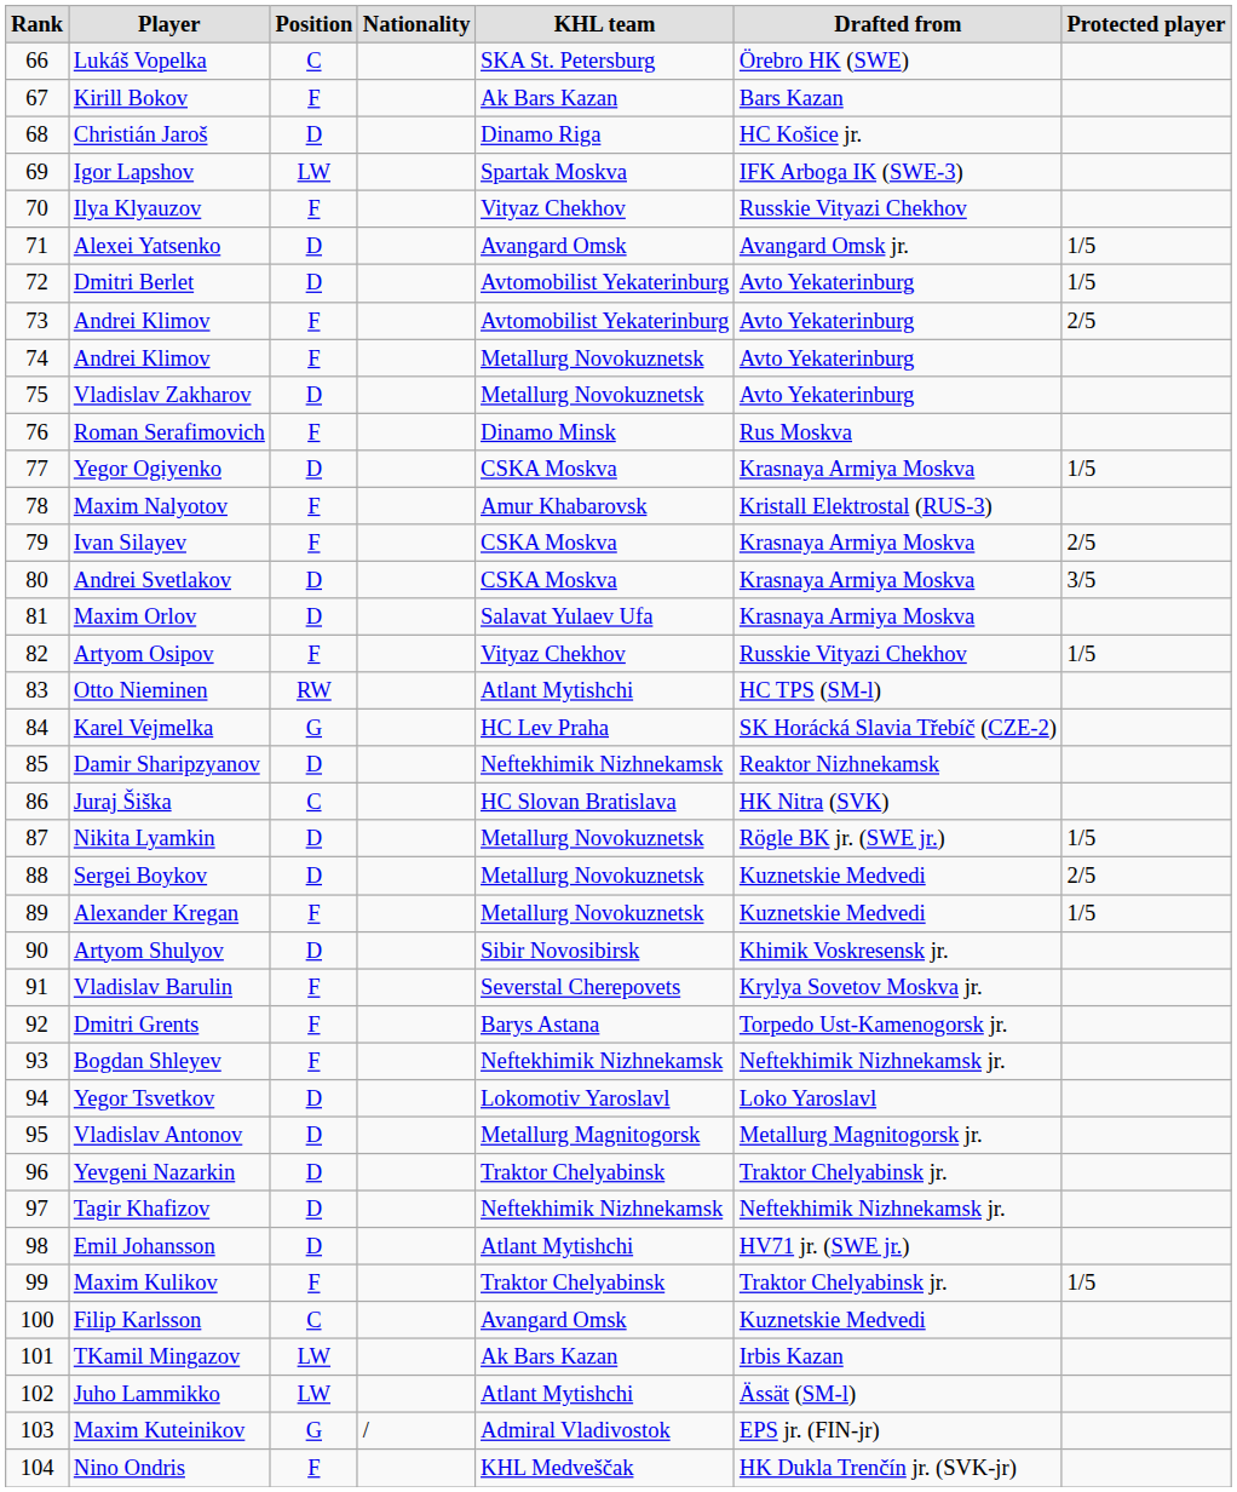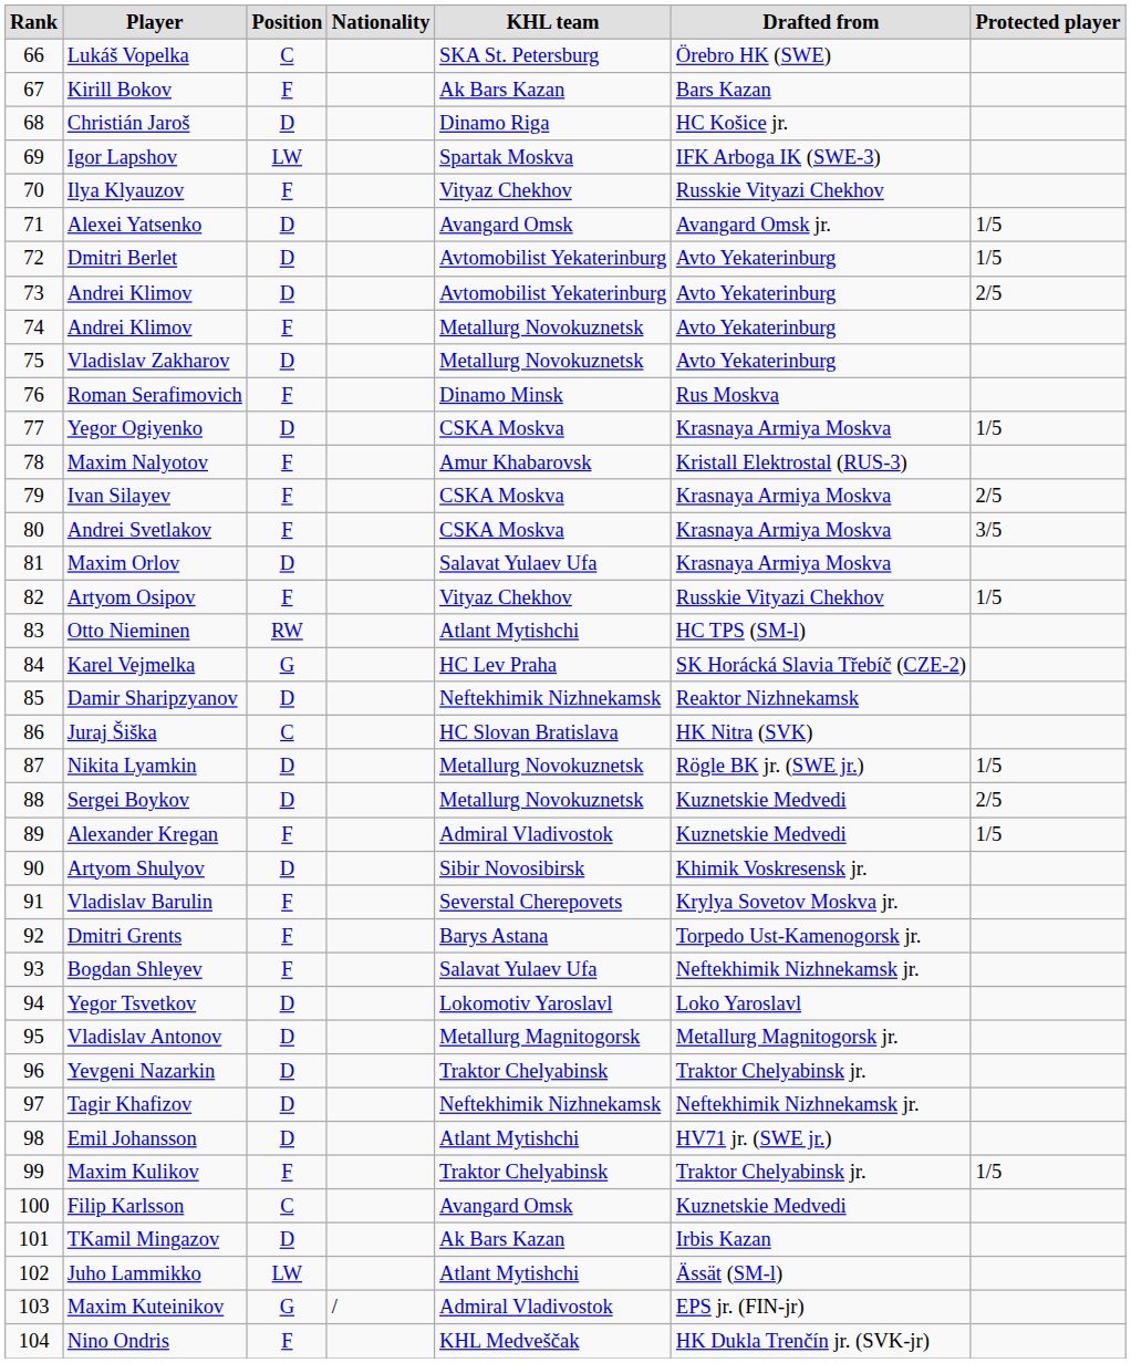73 / Andrei Klimov | Position: F -> D
Andrei Svetlakov | Position: D -> F
Alexander Kregan | KHL team: Metallurg Novokuznetsk -> Admiral Vladivostok
Bogdan Shleyev | KHL team: Neftekhimik Nizhnekamsk -> Salavat Yulaev Ufa
TKamil Mingazov | Position: LW -> D
